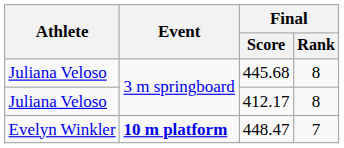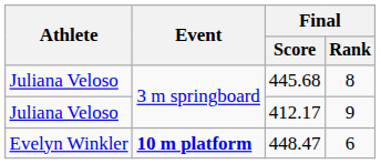412.17 | Final / Rank: 8 -> 9
448.47 | Final / Rank: 7 -> 6
